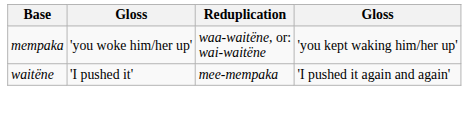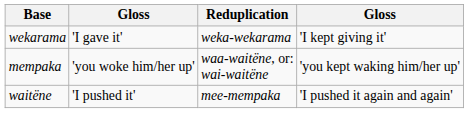+ row: wekarama | 'I gave it' | weka-wekarama | 'I kept giving it'
